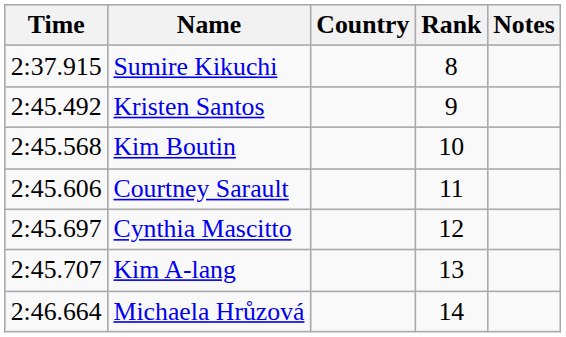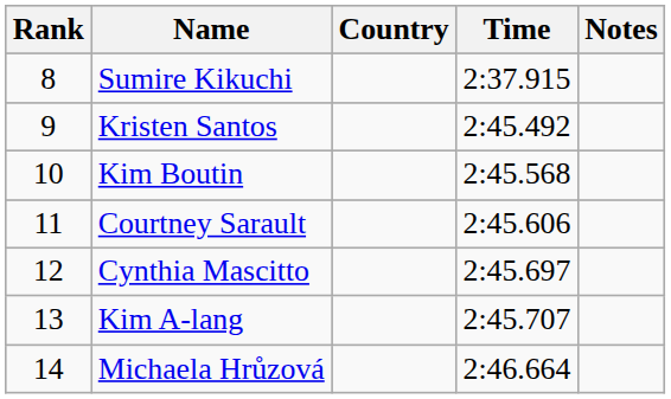columns swapped: Rank <-> Time
